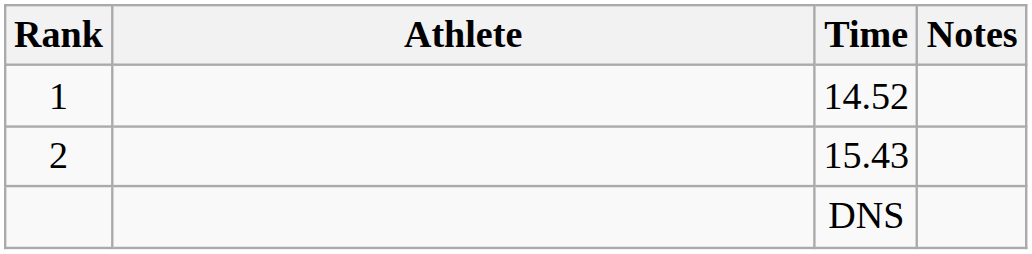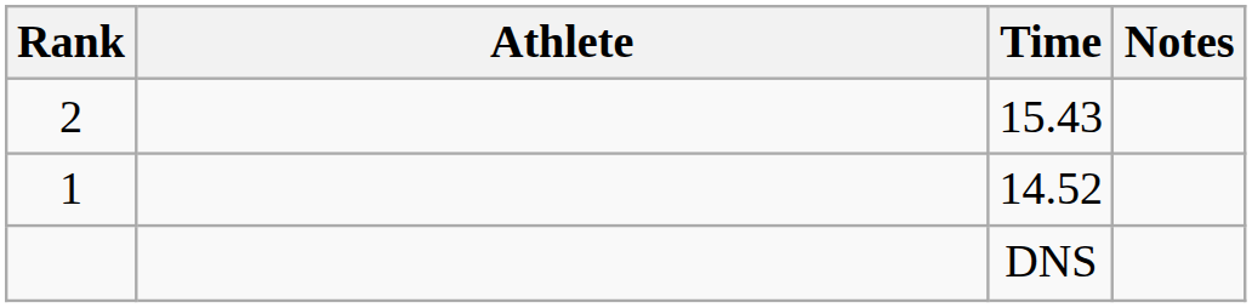rows swapped: 1 <-> 2
